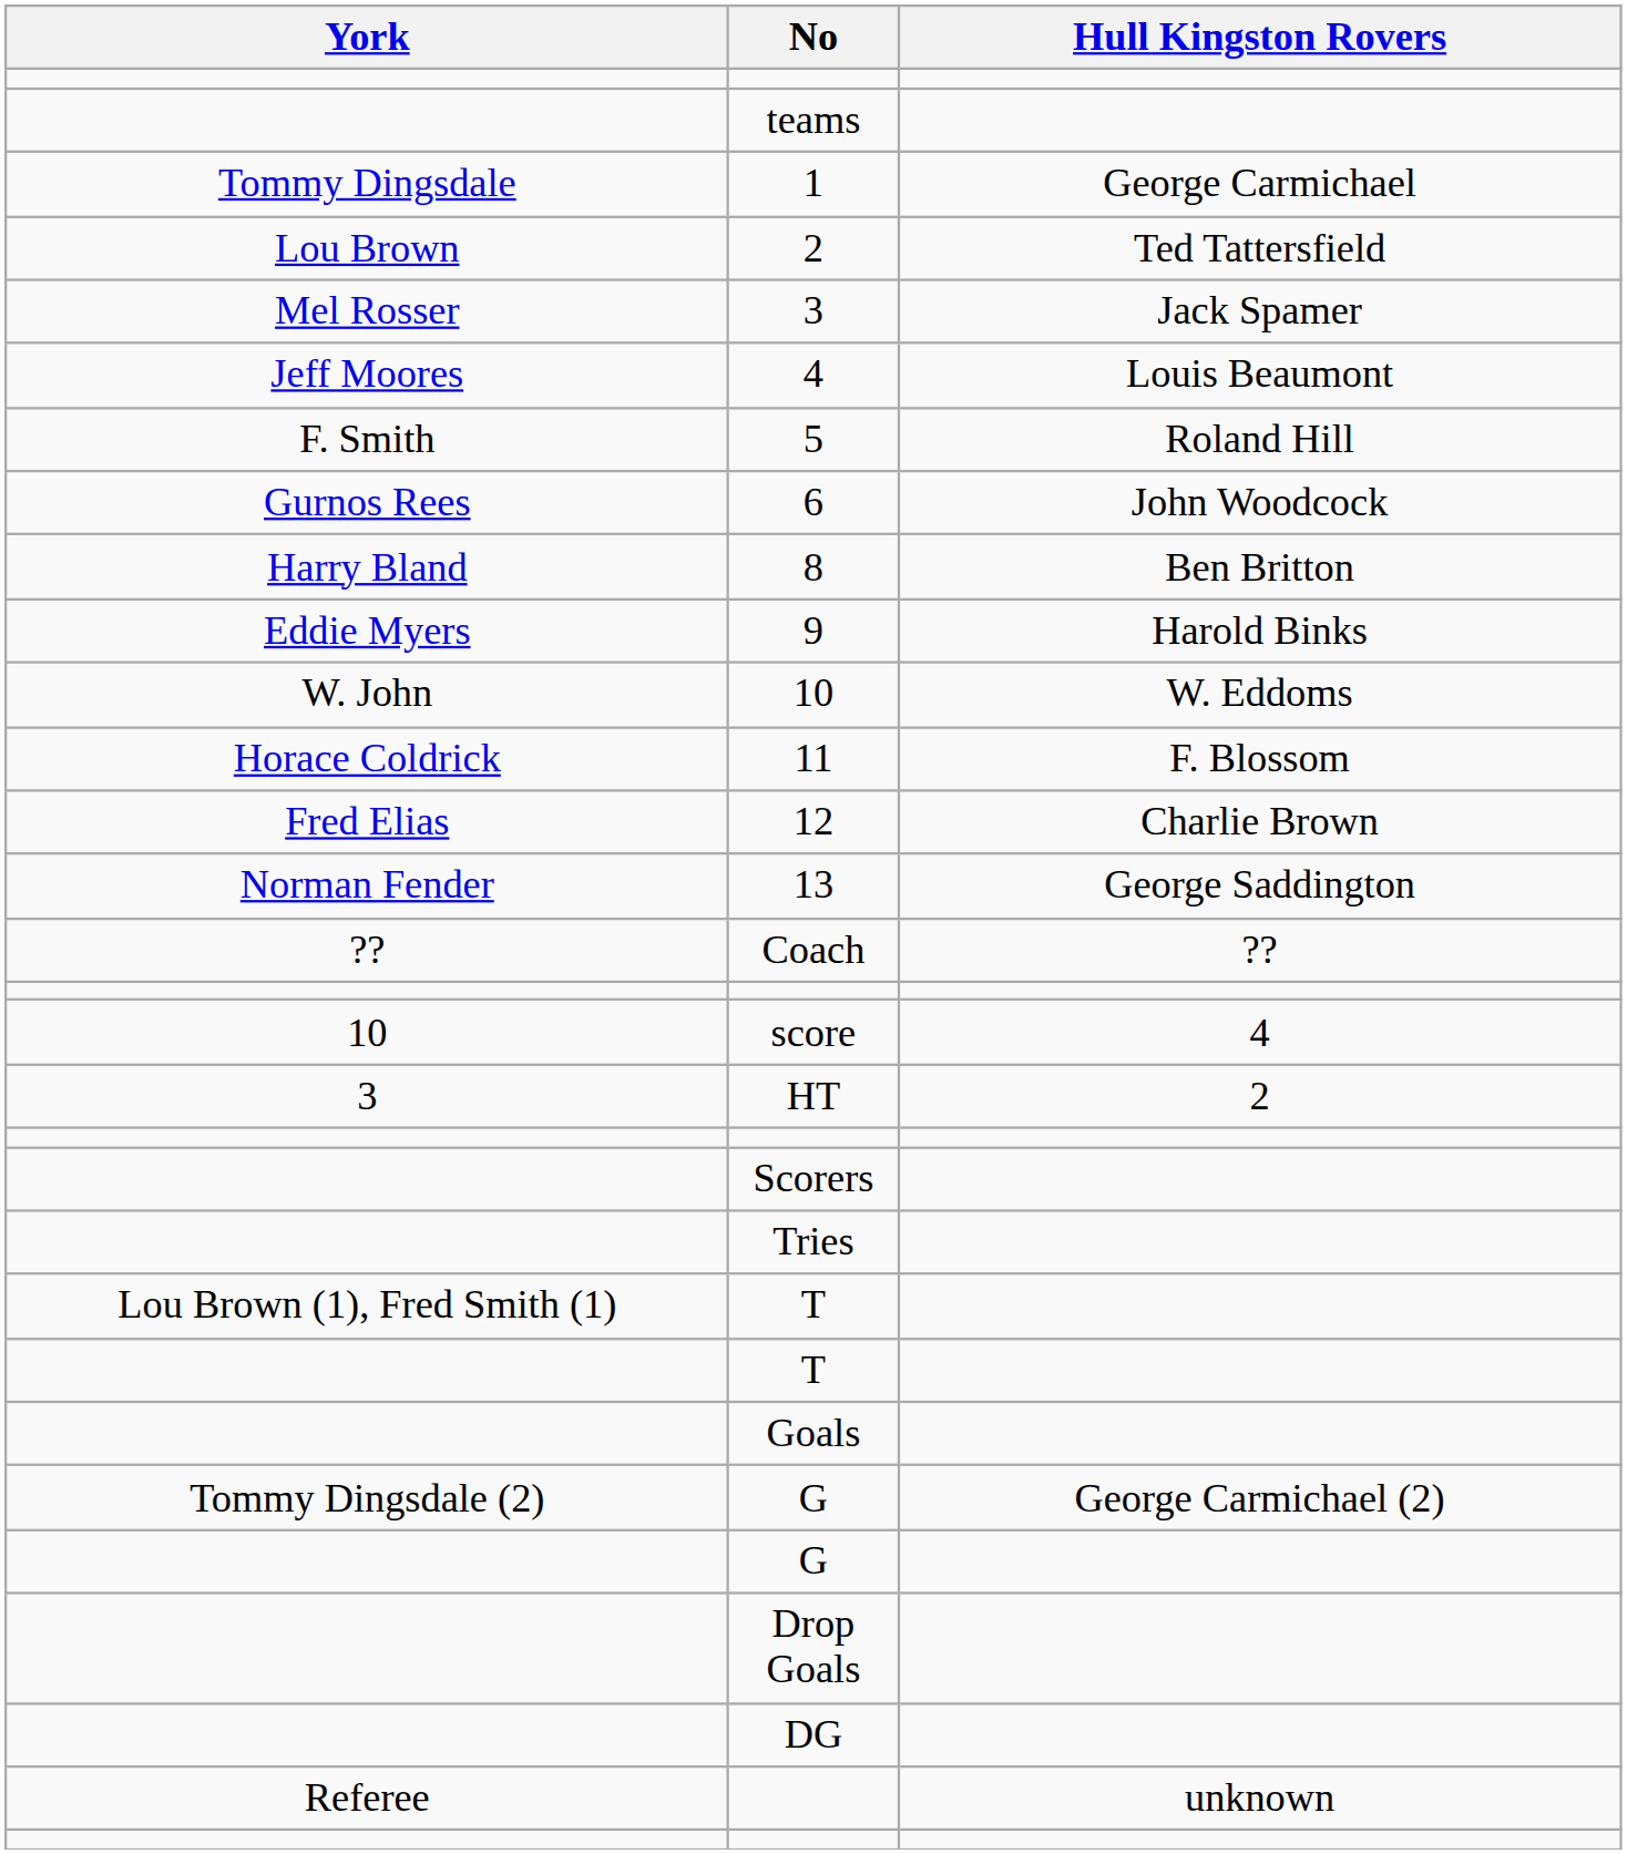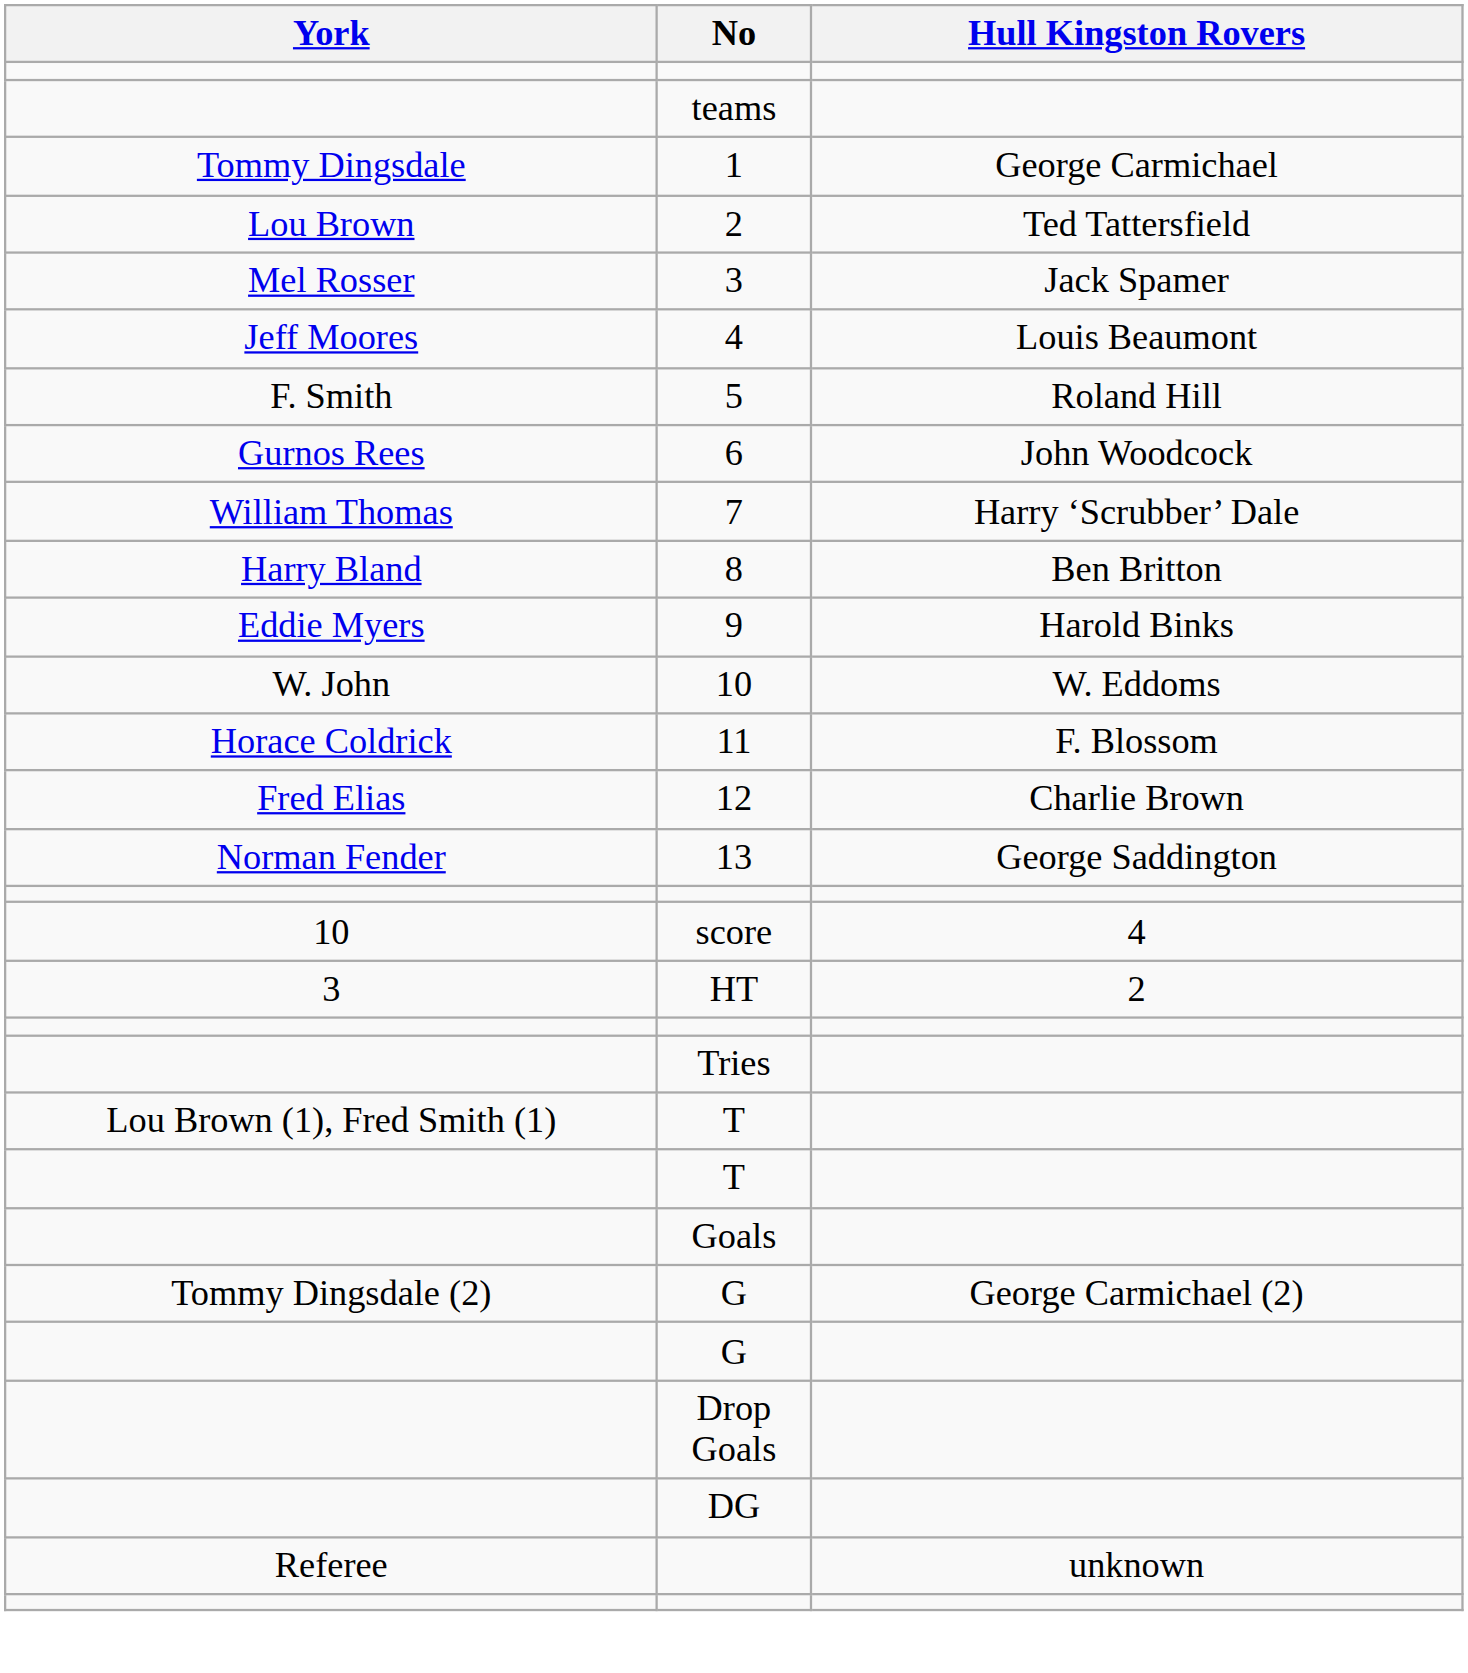+ row: William Thomas | 7 | Harry ‘Scrubber’ Dale
- row: ?? | Coach | ??
- row: Scorers
